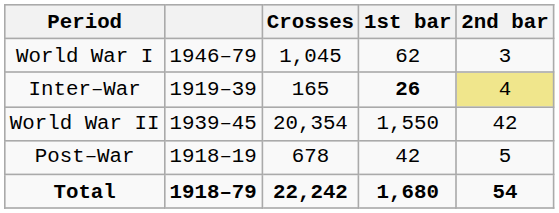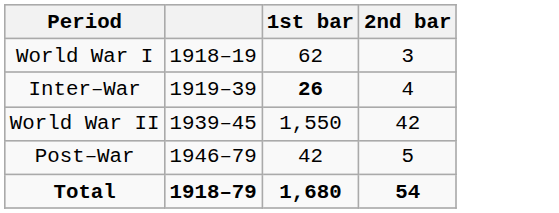- column: Crosses | 1,045 | 165 | 20,354 | 678 | 22,242
World War I | column 2: 1946–79 -> 1918–19
Inter–War | 2nd bar: khaki background -> no background
Post–War | column 2: 1918–19 -> 1946–79
